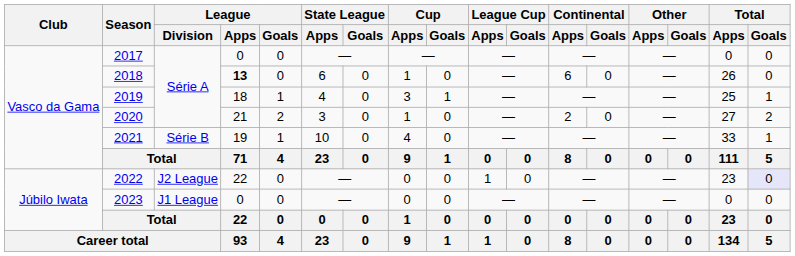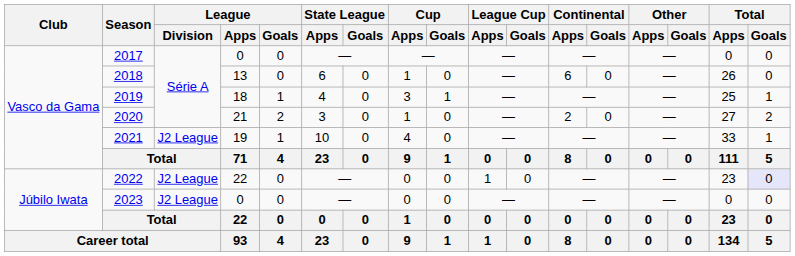2018 | League / Apps: bold -> normal
2021 | League / Division: Série B -> J2 League
2023 | League / Division: J1 League -> J2 League
